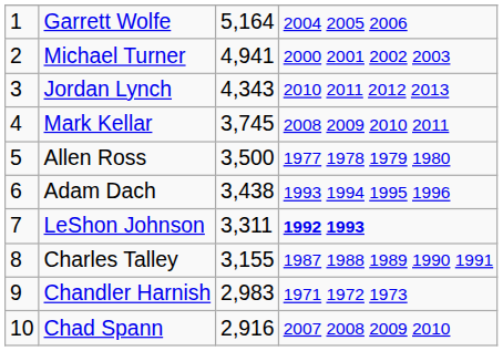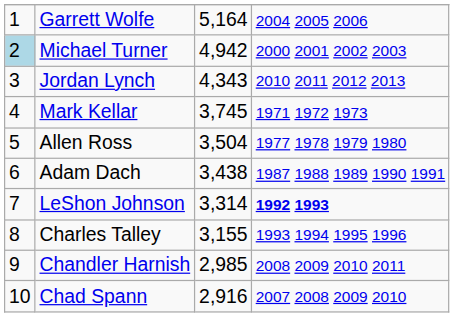Michael Turner | column 1: no background -> lightblue background
Michael Turner | column 3: 4,941 -> 4,942
Mark Kellar | column 4: 2008 2009 2010 2011 -> 1971 1972 1973
Allen Ross | column 3: 3,500 -> 3,504
Adam Dach | column 4: 1993 1994 1995 1996 -> 1987 1988 1989 1990 1991
LeShon Johnson | column 3: 3,311 -> 3,314
Charles Talley | column 4: 1987 1988 1989 1990 1991 -> 1993 1994 1995 1996
Chandler Harnish | column 3: 2,983 -> 2,985
Chandler Harnish | column 4: 1971 1972 1973 -> 2008 2009 2010 2011
